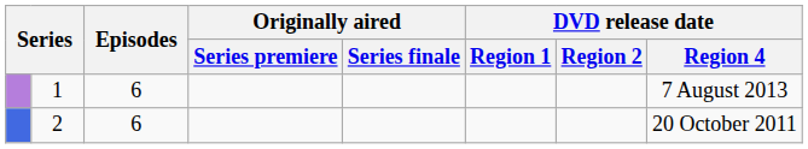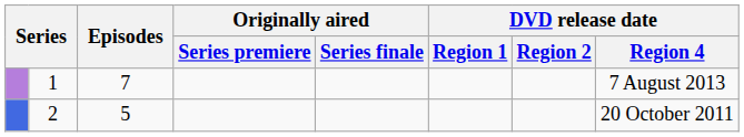1 | Episodes: 6 -> 7
2 | Episodes: 6 -> 5
